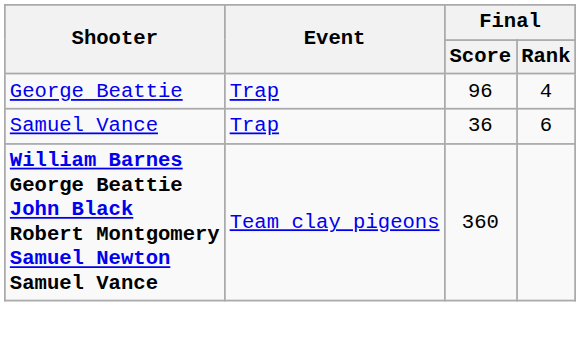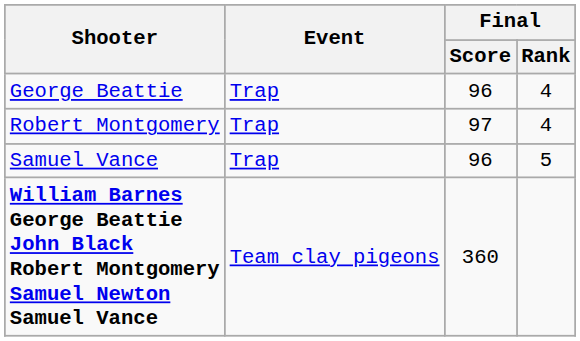+ row: Robert Montgomery | Trap | 97 | 4
Samuel Vance | Final / Score: 36 -> 96
Samuel Vance | Final / Rank: 6 -> 5
